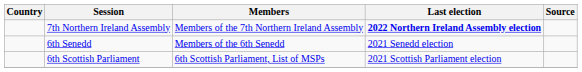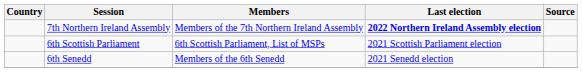rows swapped: 6th Scottish Parliament <-> 6th Senedd
